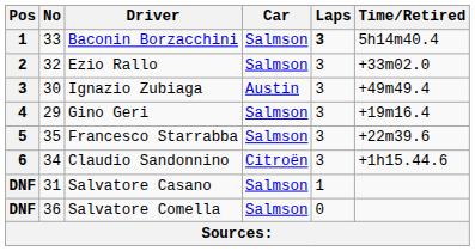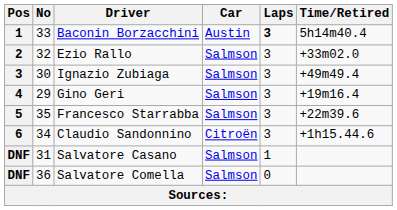Baconin Borzacchini | Car: Salmson -> Austin
Ignazio Zubiaga | Car: Austin -> Salmson
